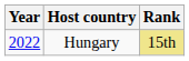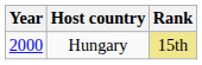Hungary | Year: 2022 -> 2000
